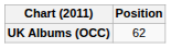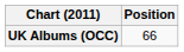UK Albums (OCC) | Position: 62 -> 66
